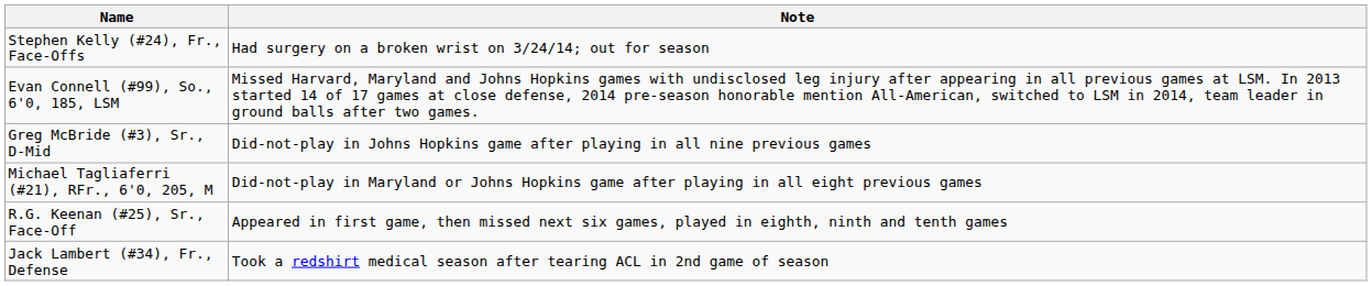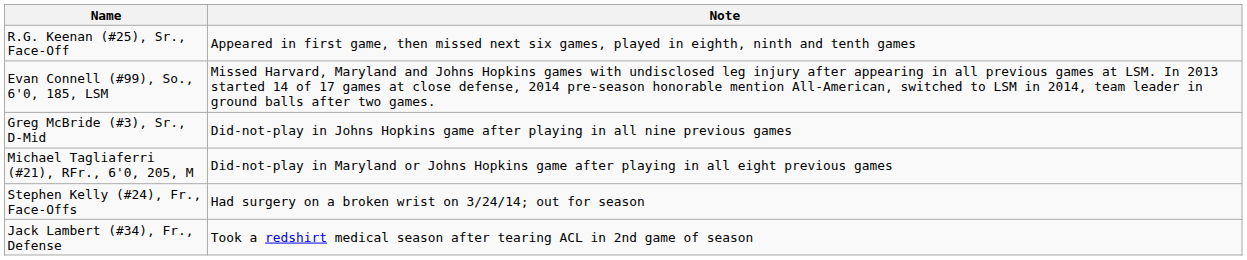rows swapped: R.G. Keenan (#25), Sr., Face-Off <-> Stephen Kelly (#24), Fr., Face-Offs
